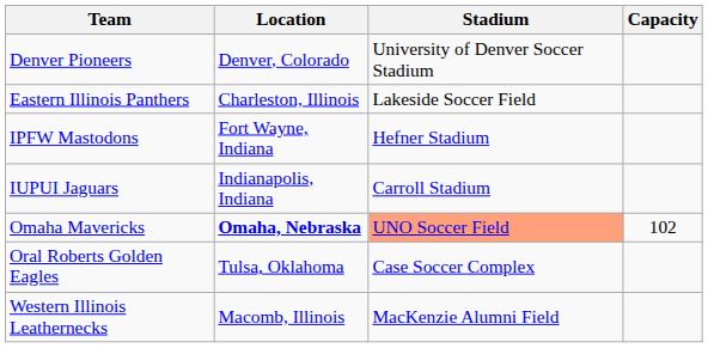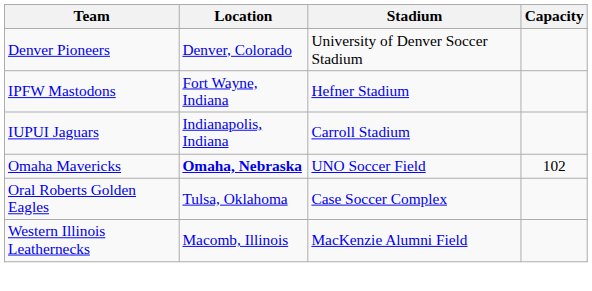- row: Eastern Illinois Panthers | Charleston, Illinois | Lakeside Soccer Field
Omaha Mavericks | Stadium: lightsalmon background -> no background
